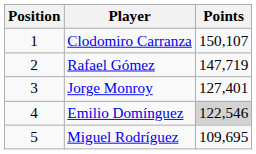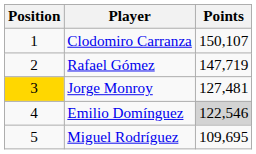Jorge Monroy | Position: no background -> gold background
Jorge Monroy | Points: 127,401 -> 127,481
